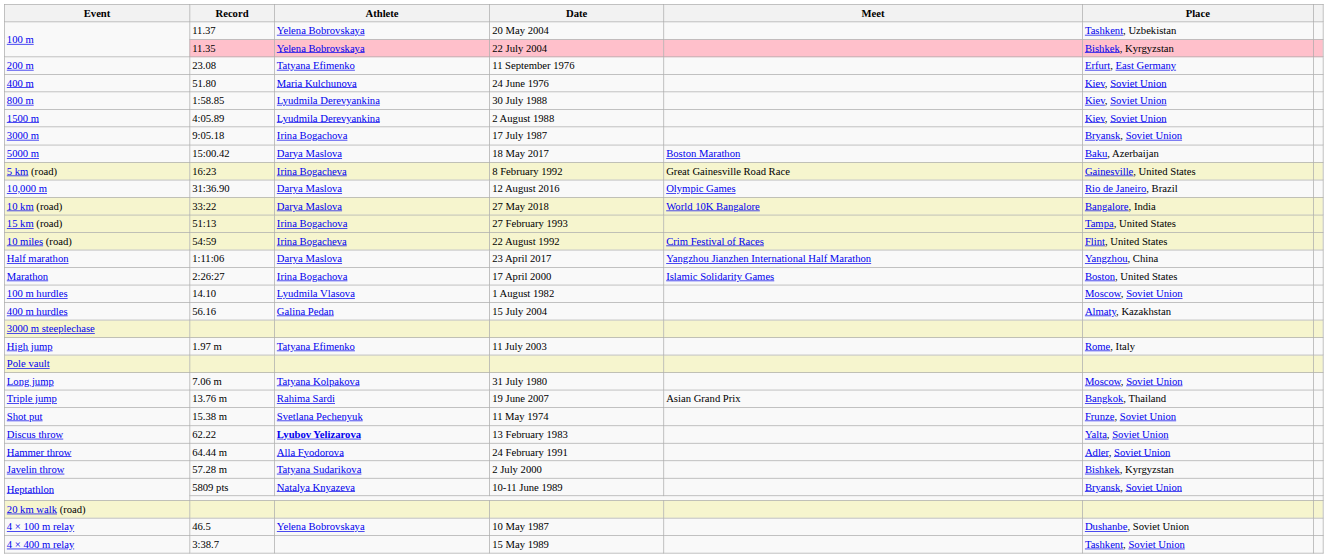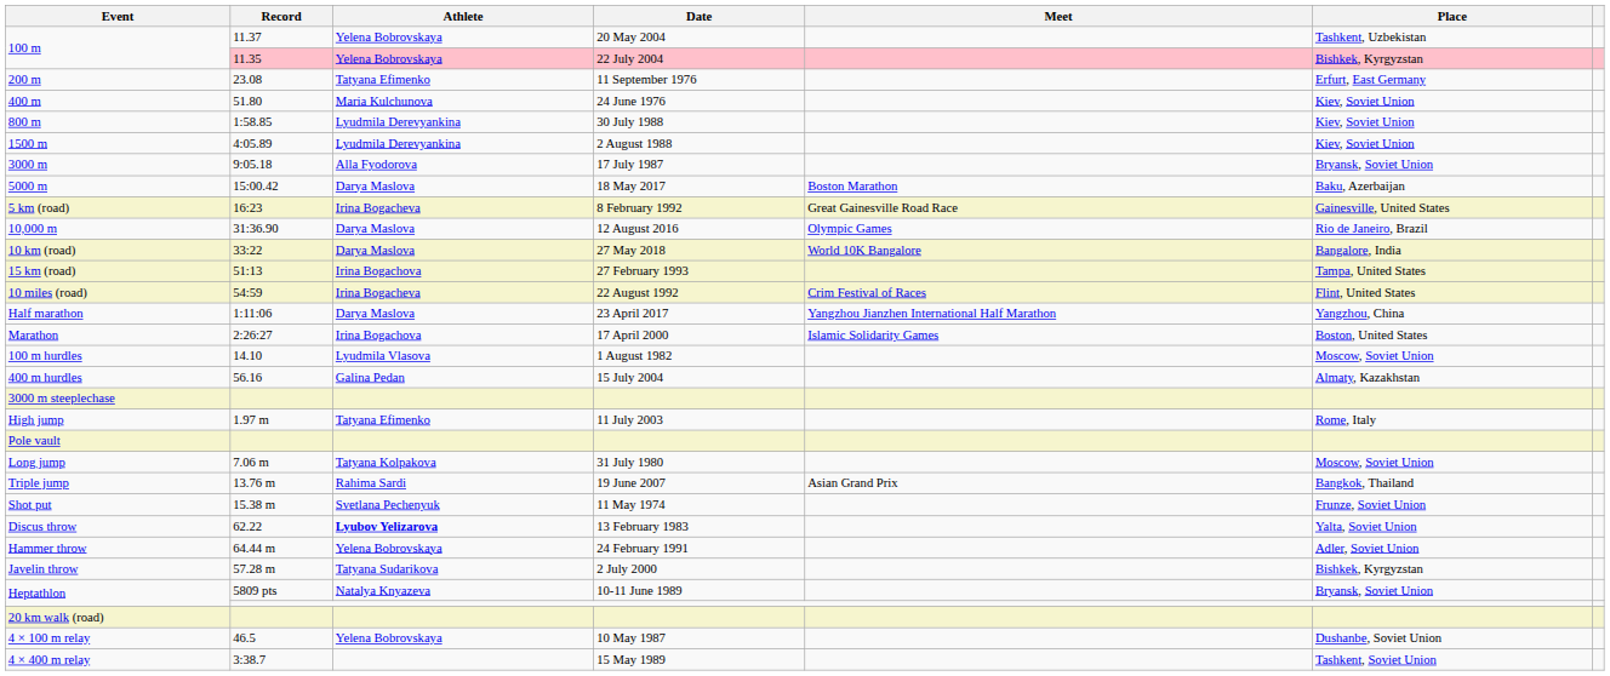3000 m | Athlete: Irina Bogachova -> Alla Fyodorova
Hammer throw | Athlete: Alla Fyodorova -> Yelena Bobrovskaya
